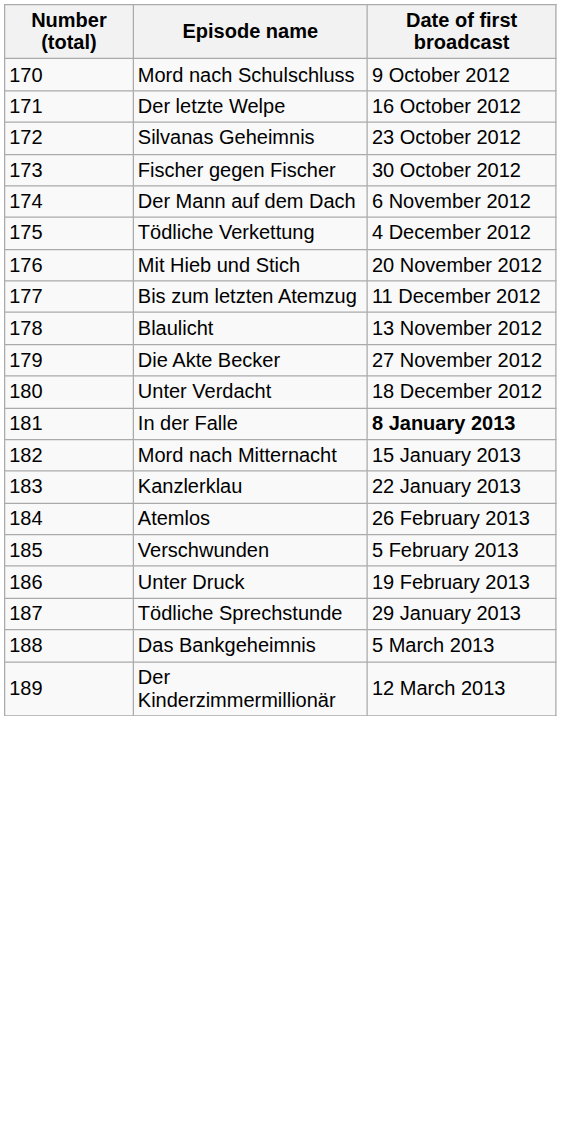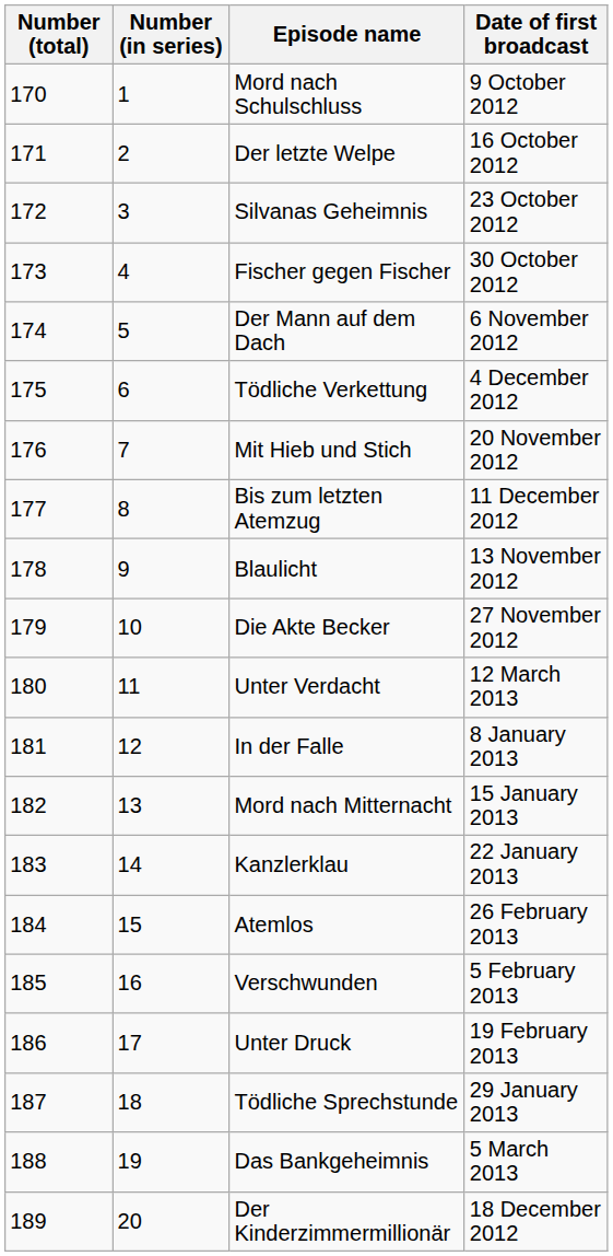+ column: Number (in series) | 1 | 2 | 3 | 4 | 5 | 6 | 7 | 8 | 9 | 10 | 11 | 12 | 13 | 14 | 15 | 16 | 17 | 18 | 19 | 20
Unter Verdacht | Date of first broadcast: 18 December 2012 -> 12 March 2013
In der Falle | Date of first broadcast: bold -> normal
Der Kinderzimmermillionär | Date of first broadcast: 12 March 2013 -> 18 December 2012
